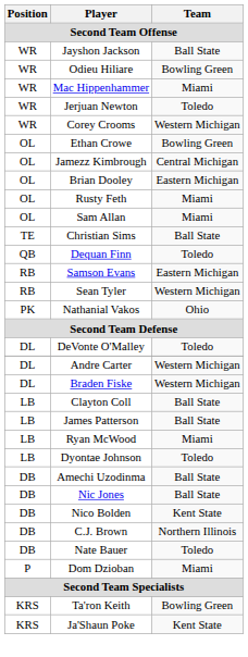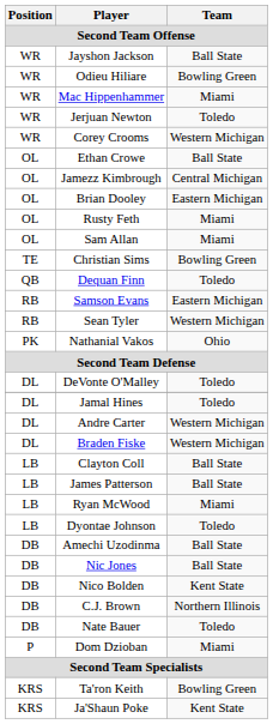Ethan Crowe | Team: Bowling Green -> Ball State
Christian Sims | Team: Ball State -> Bowling Green
+ row: DL | Jamal Hines | Toledo
